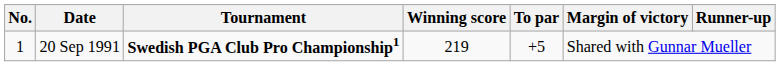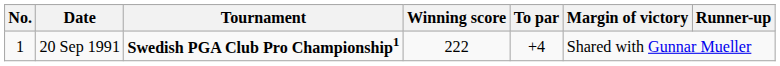20 Sep 1991 | Winning score: 219 -> 222
20 Sep 1991 | To par: +5 -> +4
